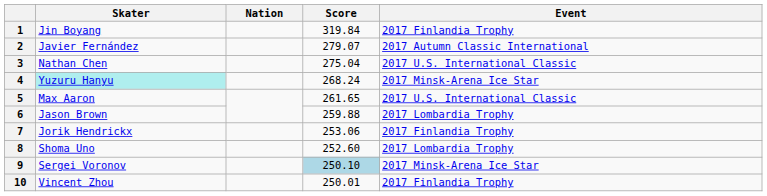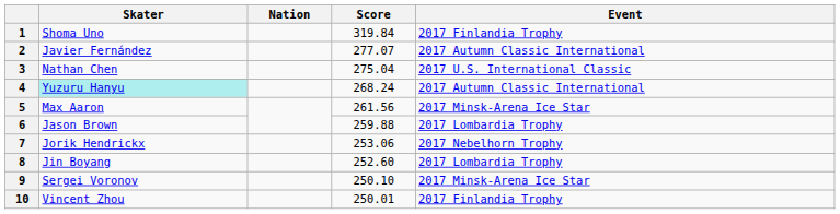1 | Skater: Jin Boyang -> Shoma Uno
2 | Score: 279.07 -> 277.07
4 | Event: 2017 Minsk-Arena Ice Star -> 2017 Autumn Classic International
5 | Score: 261.65 -> 261.56
5 | Event: 2017 U.S. International Classic -> 2017 Minsk-Arena Ice Star
7 | Event: 2017 Finlandia Trophy -> 2017 Nebelhorn Trophy
8 | Skater: Shoma Uno -> Jin Boyang
9 | Score: lightblue background -> no background
